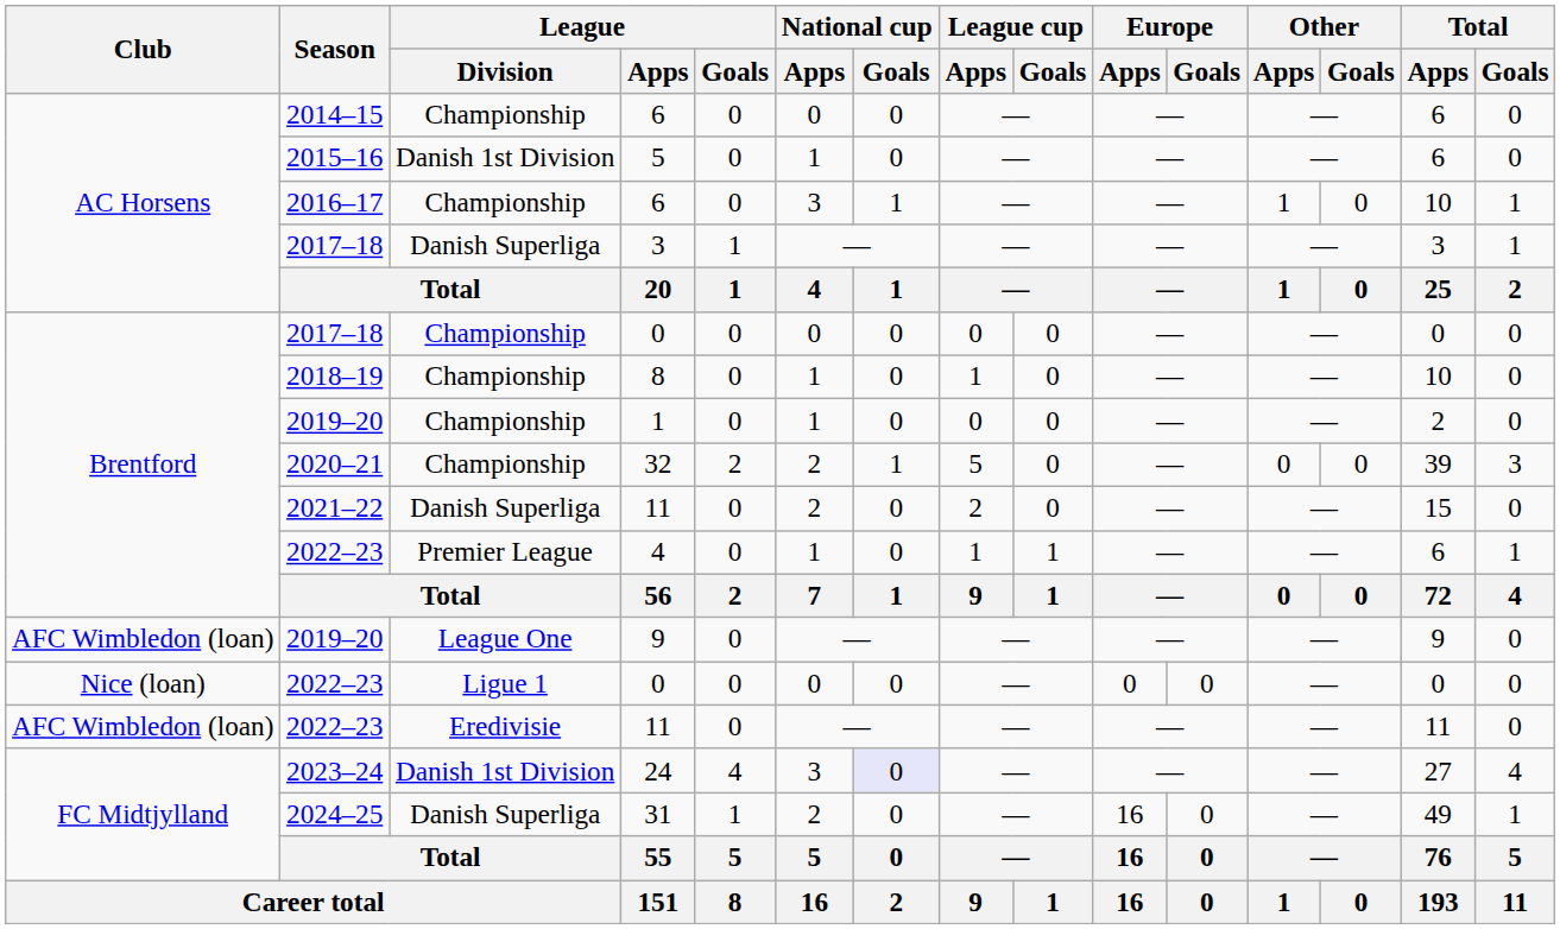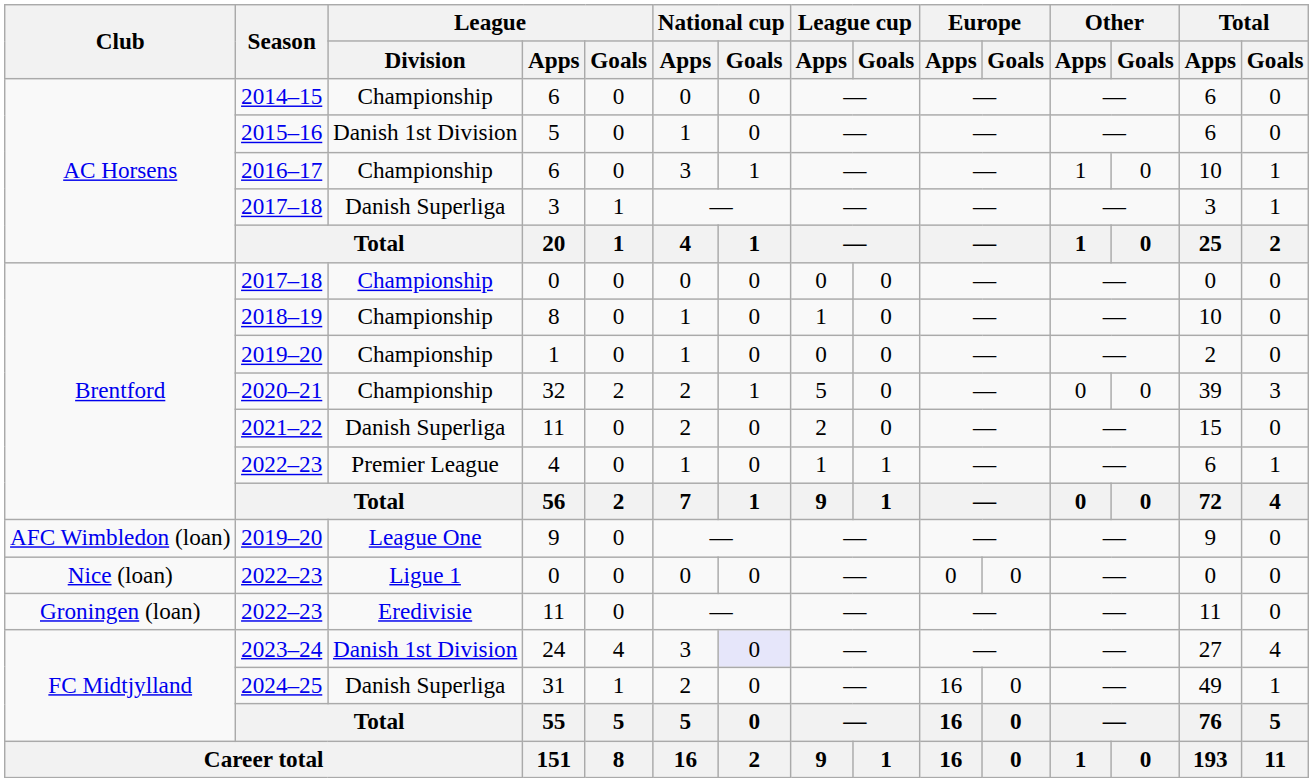2022–23 / 11 | Club: AFC Wimbledon (loan) -> Groningen (loan)
